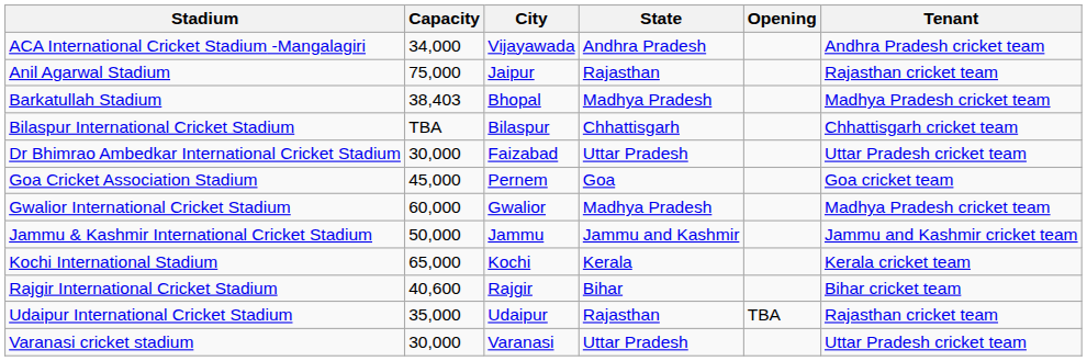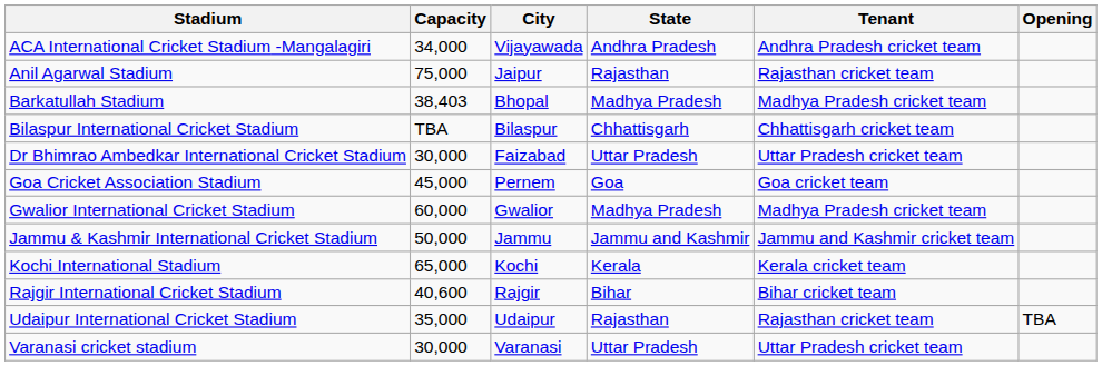columns swapped: Tenant <-> Opening
